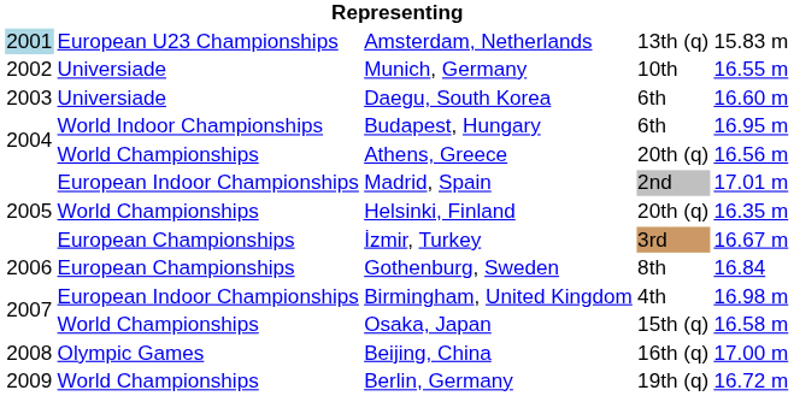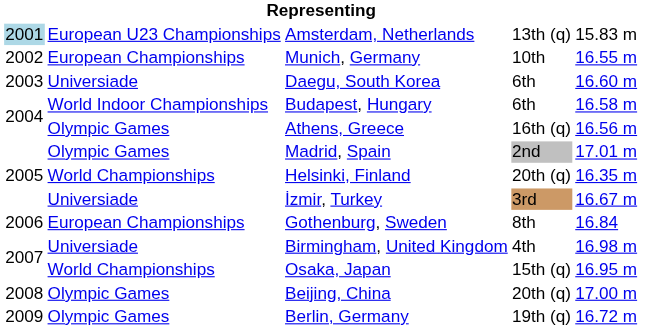Munich, Germany | column 2: Universiade -> European Championships
Budapest, Hungary | column 5: 16.95 m -> 16.58 m
Athens, Greece | column 2: World Championships -> Olympic Games
Athens, Greece | column 4: 20th (q) -> 16th (q)
Madrid, Spain | column 2: European Indoor Championships -> Olympic Games
İzmir, Turkey | column 2: European Championships -> Universiade
Birmingham, United Kingdom | column 2: European Indoor Championships -> Universiade
Osaka, Japan | column 5: 16.58 m -> 16.95 m
Beijing, China | column 4: 16th (q) -> 20th (q)
Berlin, Germany | column 2: World Championships -> Olympic Games
